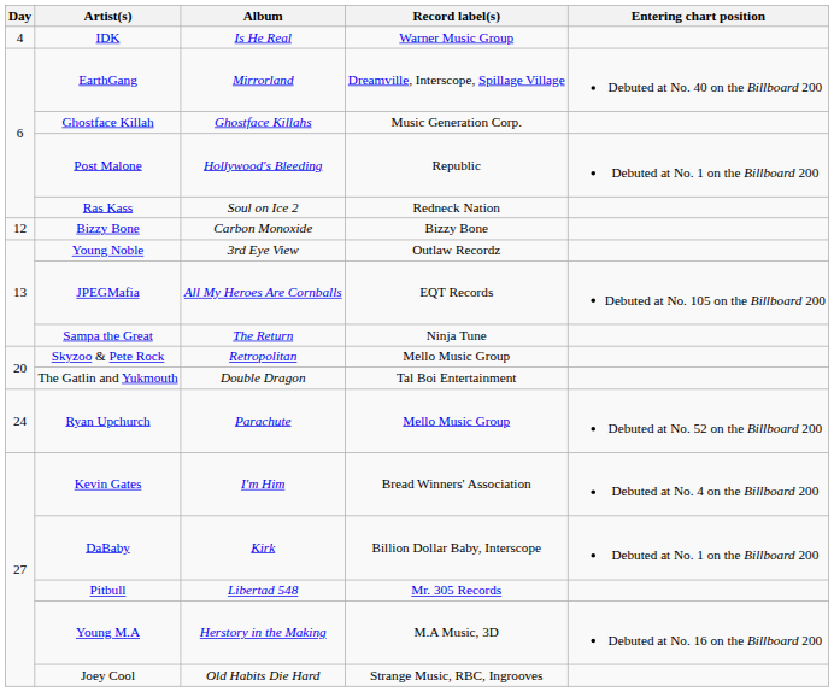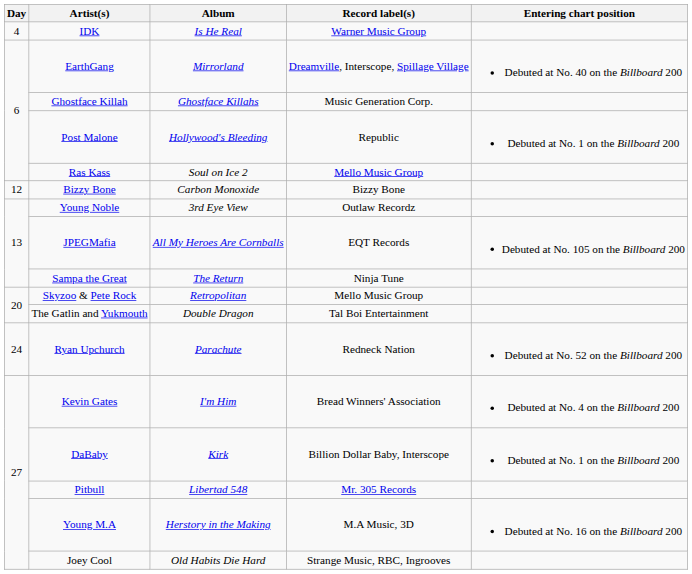Ras Kass | Record label(s): Redneck Nation -> Mello Music Group
Ryan Upchurch | Record label(s): Mello Music Group -> Redneck Nation
